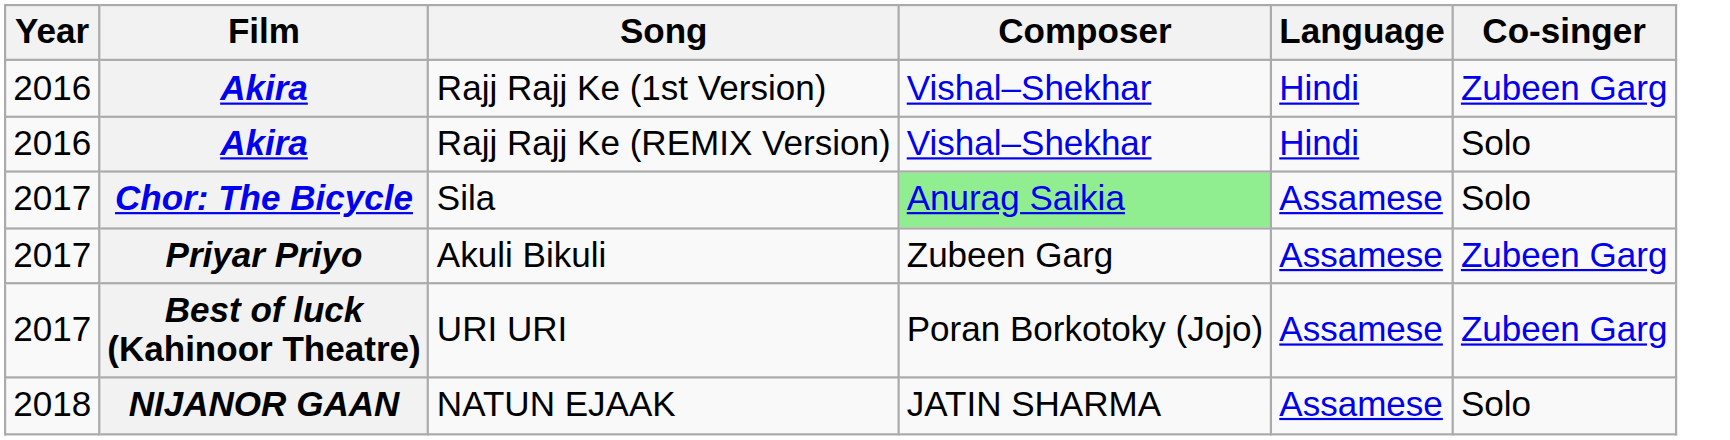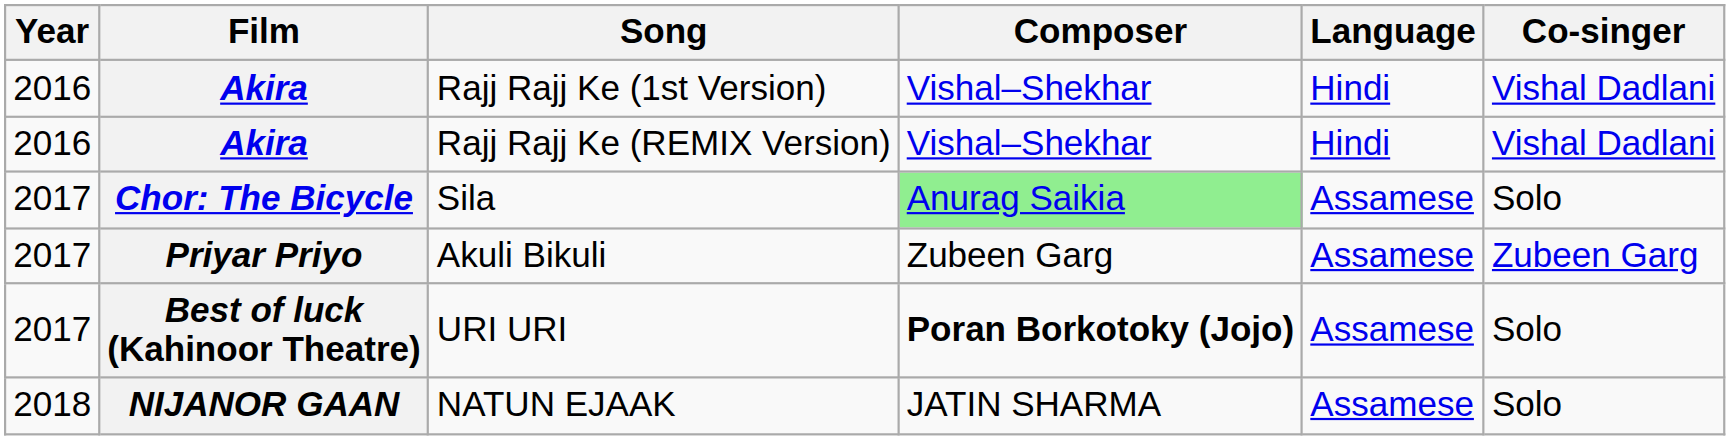Rajj Rajj Ke (1st Version) | Co-singer: Zubeen Garg -> Vishal Dadlani
Rajj Rajj Ke (REMIX Version) | Co-singer: Solo -> Vishal Dadlani
URI URI | Composer: normal -> bold
URI URI | Co-singer: Zubeen Garg -> Solo
